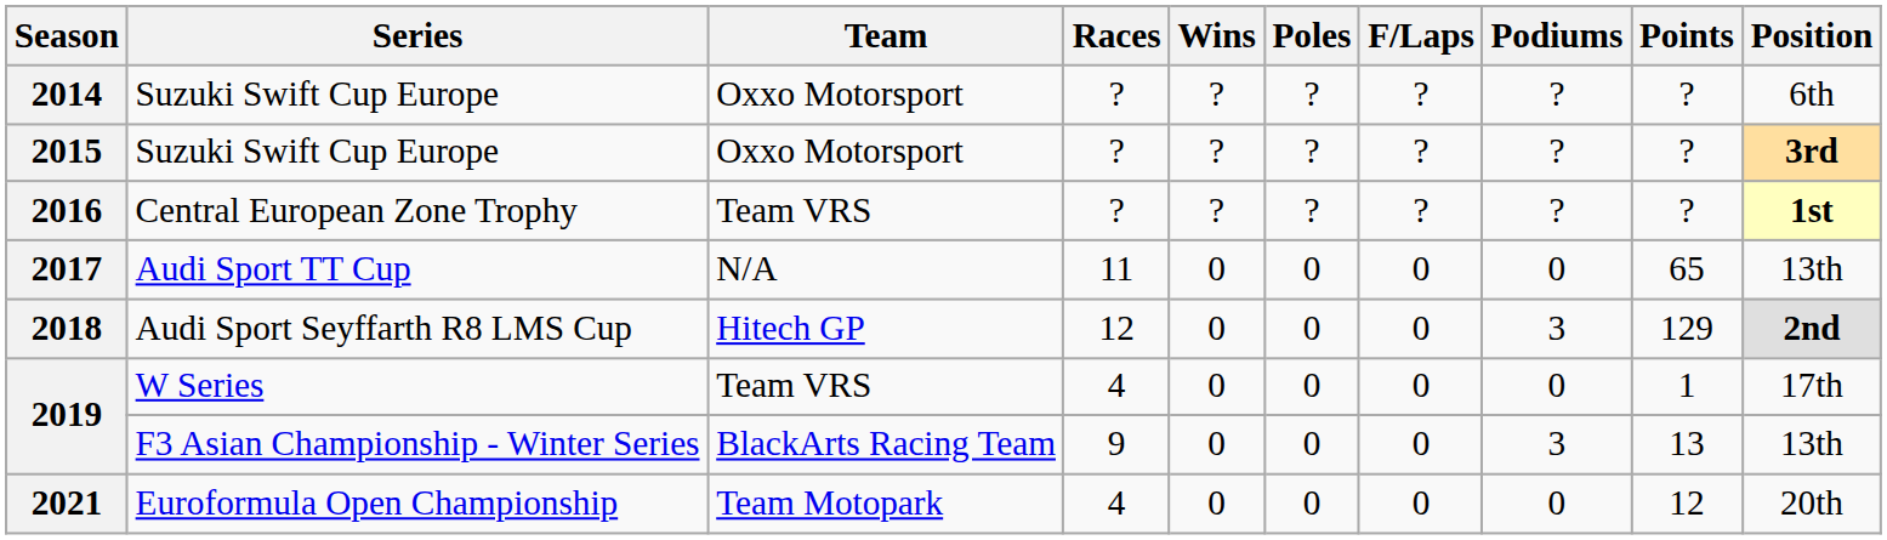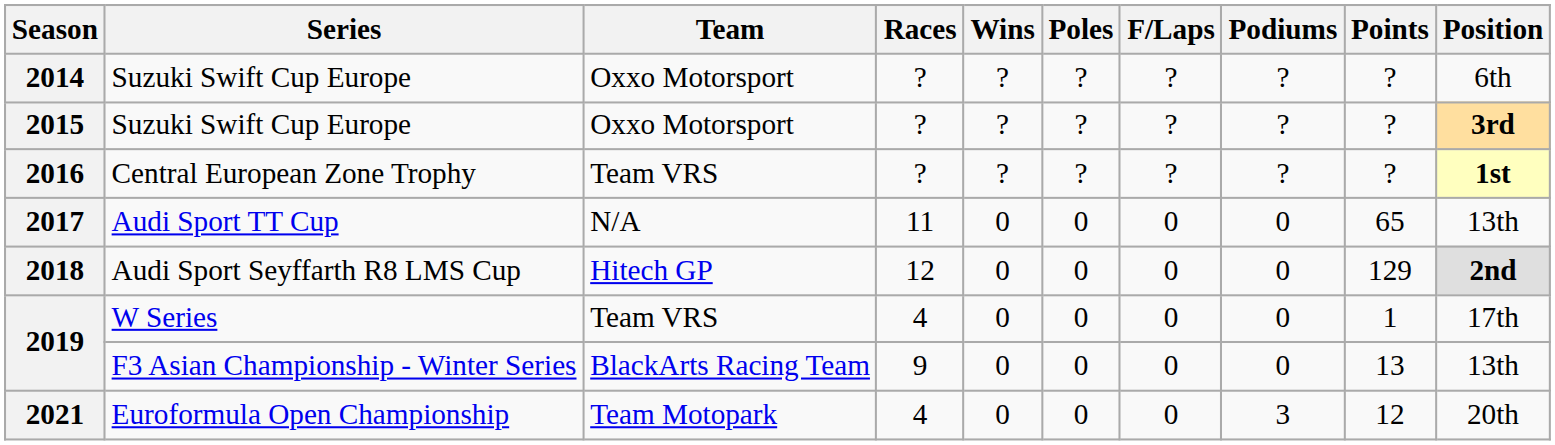2018 | Podiums: 3 -> 0
2019 / F3 Asian Championship - Winter Series | Podiums: 3 -> 0
2021 | Podiums: 0 -> 3
